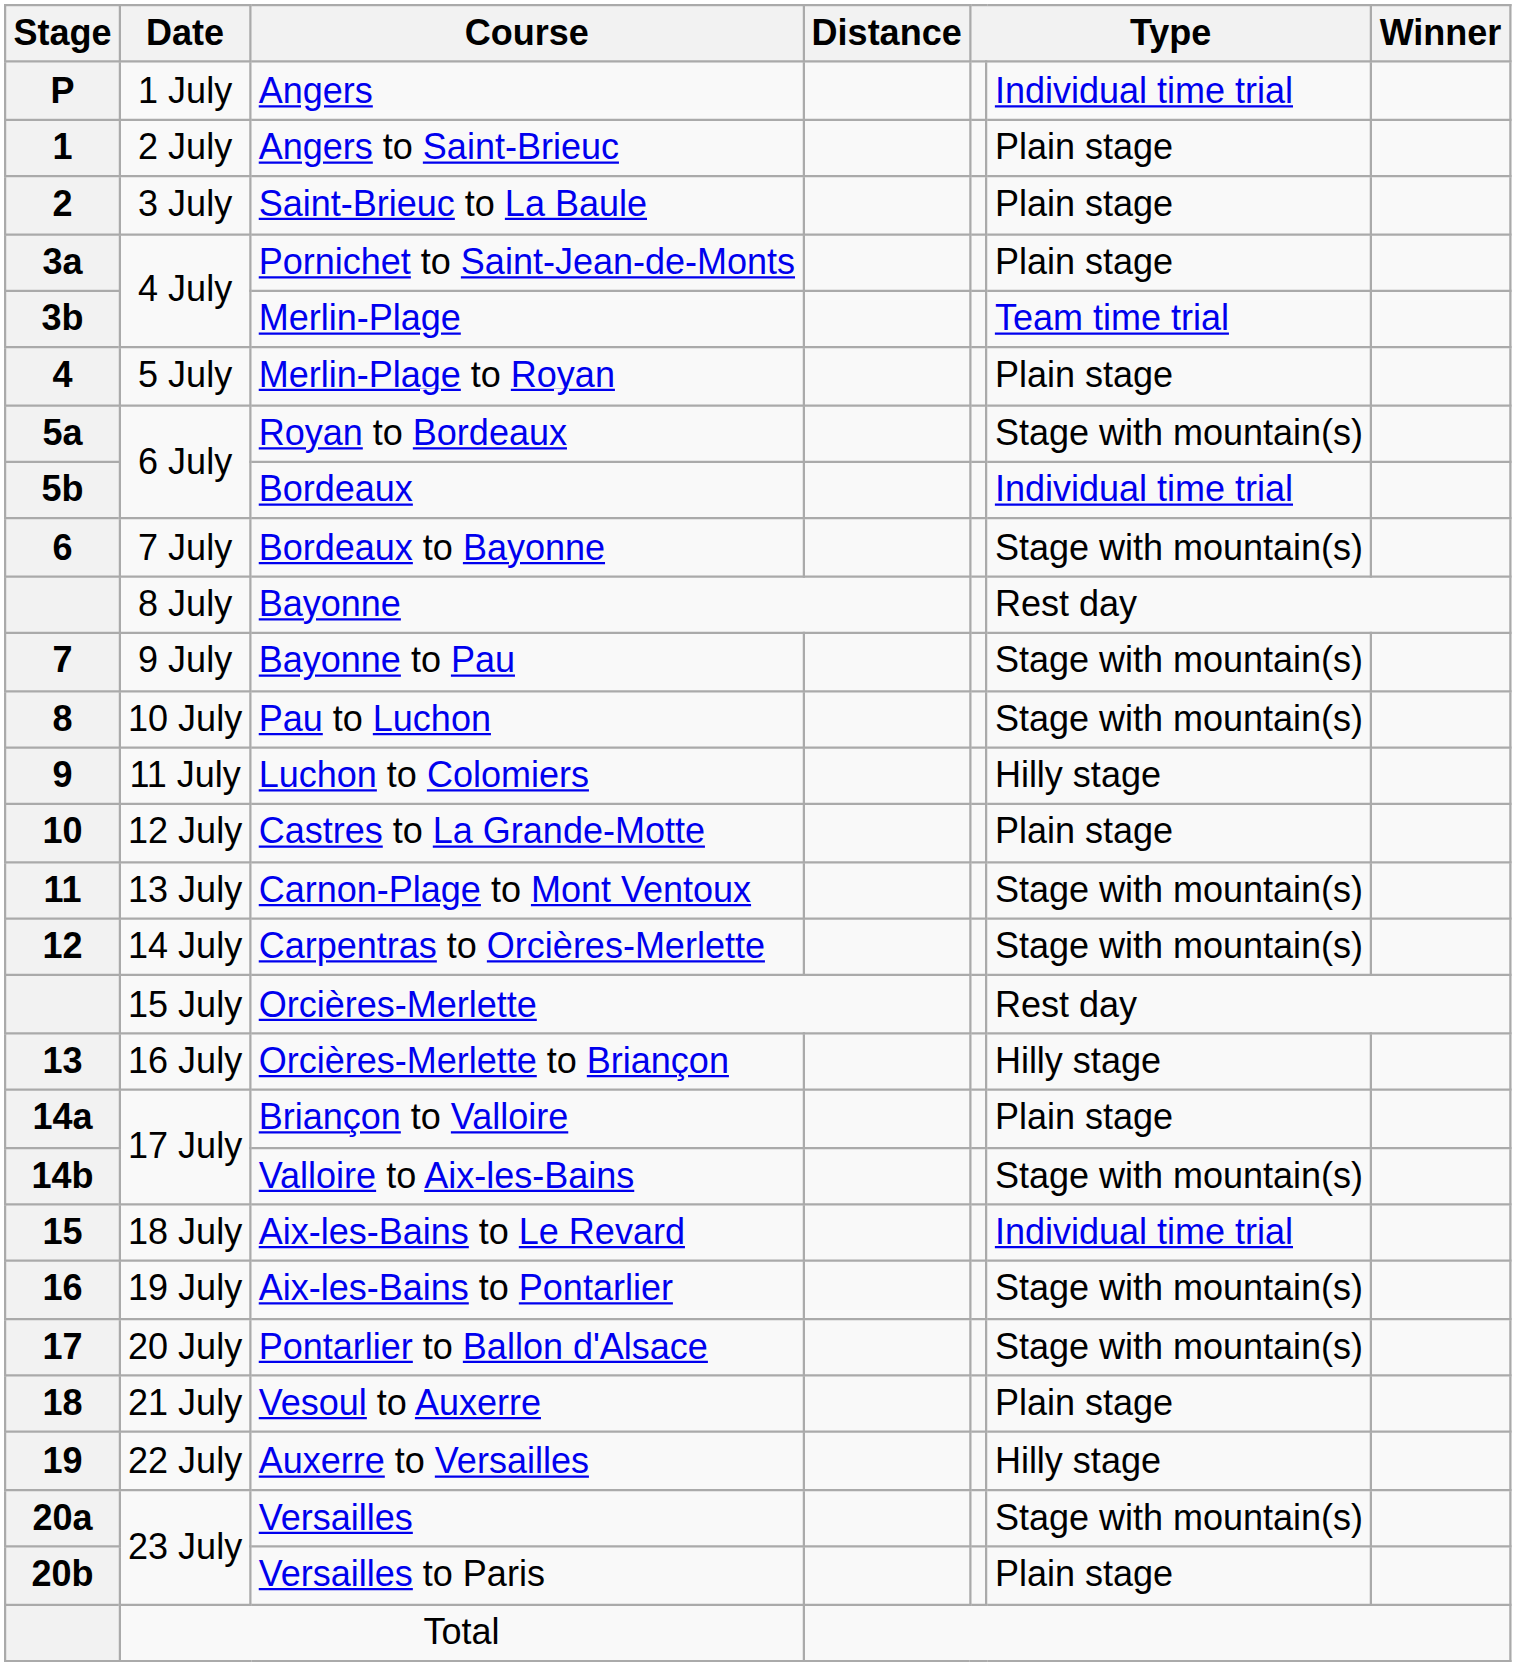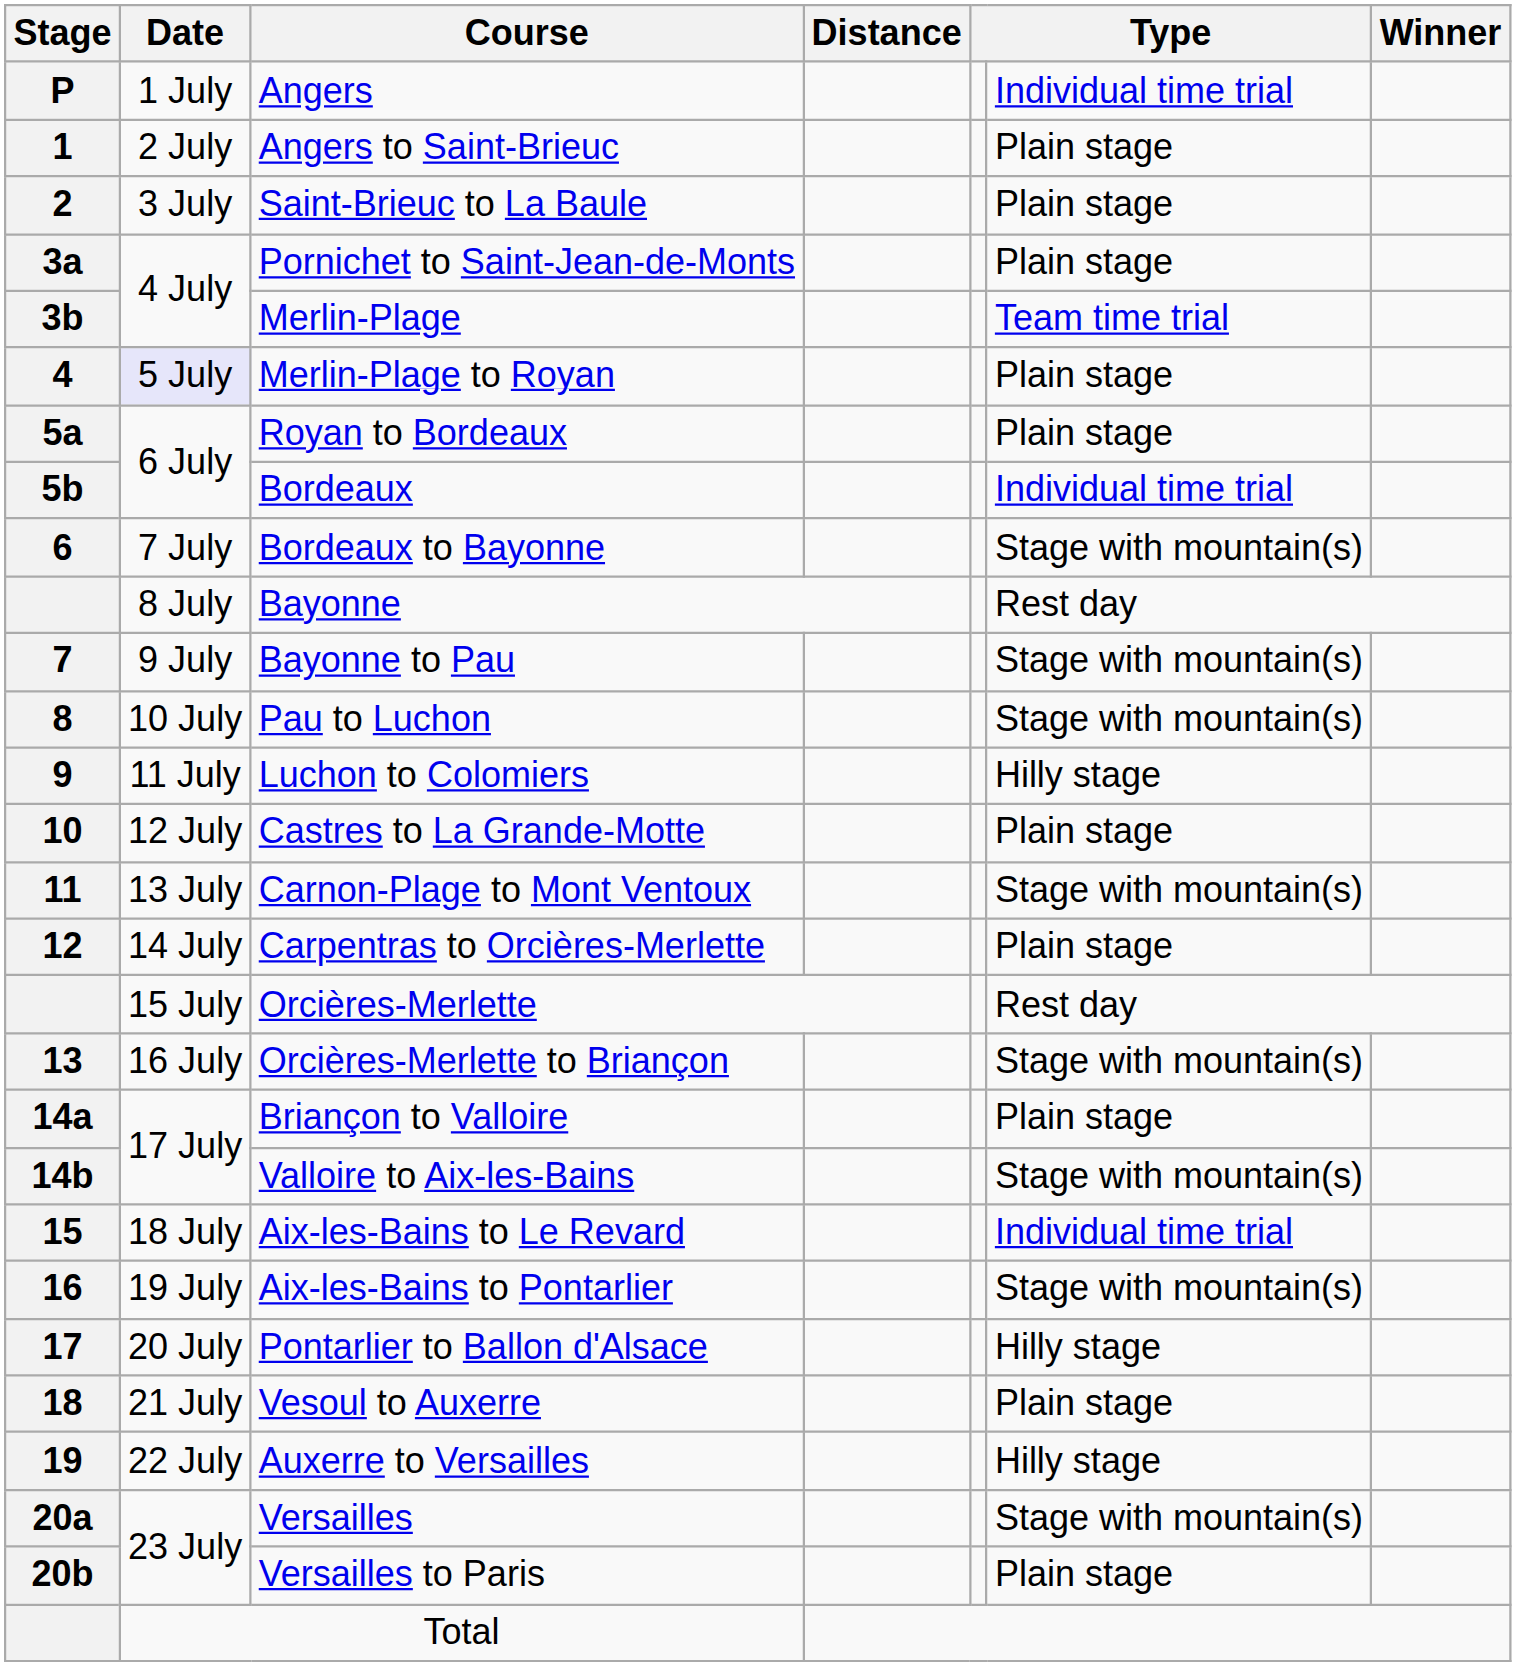Merlin-Plage to Royan | Date: no background -> lavender background
Royan to Bordeaux | column 6: Stage with mountain(s) -> Plain stage
Carpentras to Orcières-Merlette | column 6: Stage with mountain(s) -> Plain stage
Orcières-Merlette to Briançon | column 6: Hilly stage -> Stage with mountain(s)
Pontarlier to Ballon d'Alsace | column 6: Stage with mountain(s) -> Hilly stage
